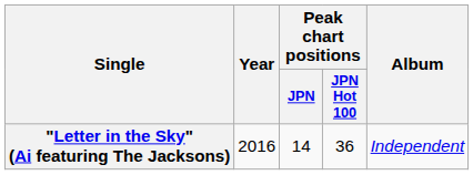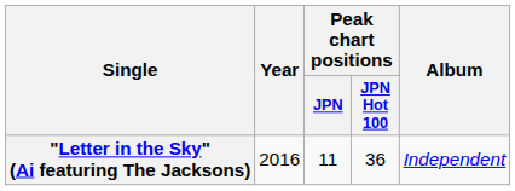"Letter in the Sky" (Ai featuring The Jacksons) | Peak chart positions / JPN: 14 -> 11
